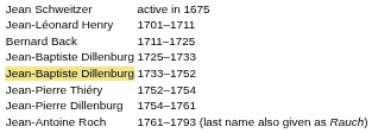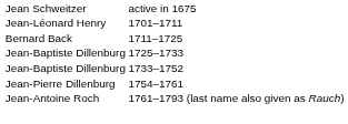1733–1752 | column 1: khaki background -> no background
- row: Jean-Pierre Thiéry | 1752–1754
